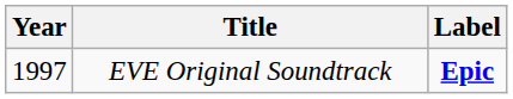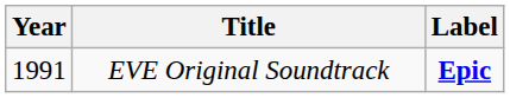EVE Original Soundtrack | Year: 1997 -> 1991
